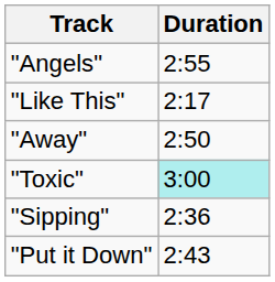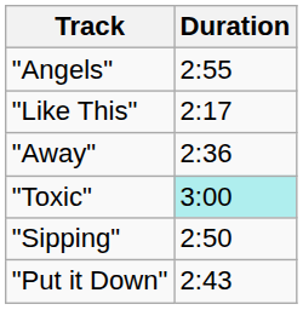"Away" | Duration: 2:50 -> 2:36
"Sipping" | Duration: 2:36 -> 2:50
